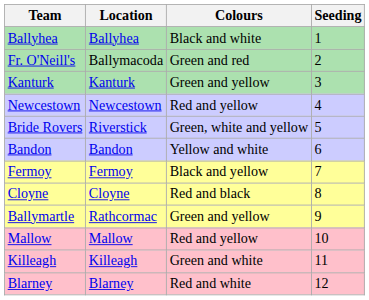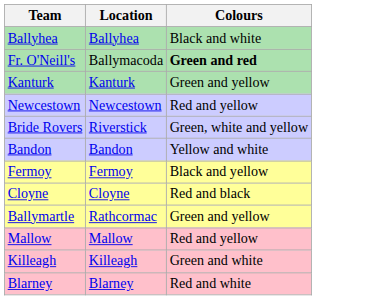- column: Seeding | 1 | 2 | 3 | 4 | 5 | 6 | 7 | 8 | 9 | 10 | 11 | 12
Fr. O'Neill's | Colours: normal -> bold
